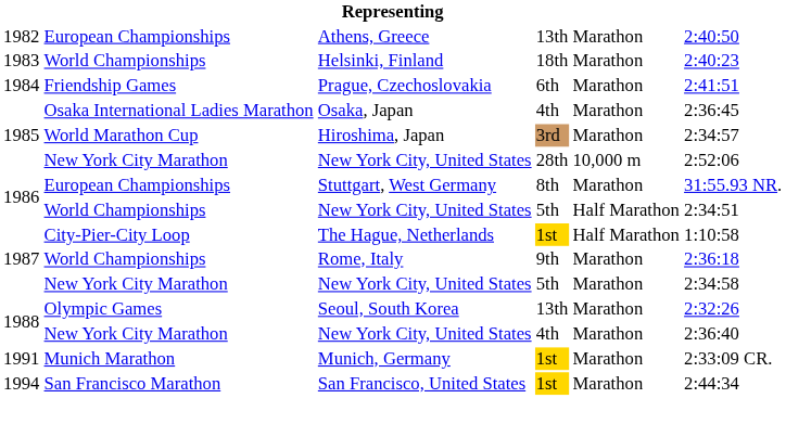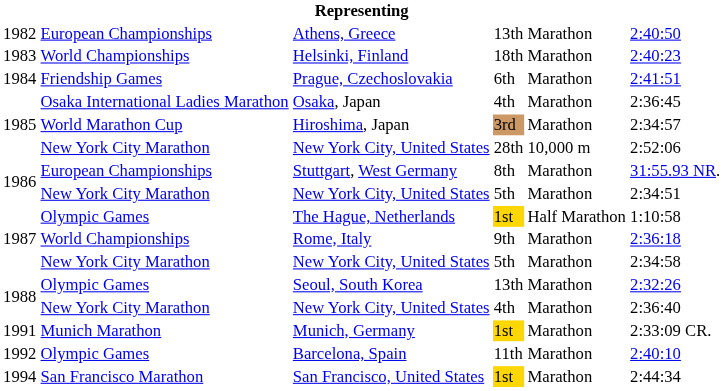1986 / New York City, United States | column 2: World Championships -> New York City Marathon
1986 / New York City, United States | column 5: Half Marathon -> Marathon
The Hague, Netherlands | column 2: City-Pier-City Loop -> Olympic Games
+ row: 1992 | Olympic Games | Barcelona, Spain | 11th | Marathon | 2:40:10
